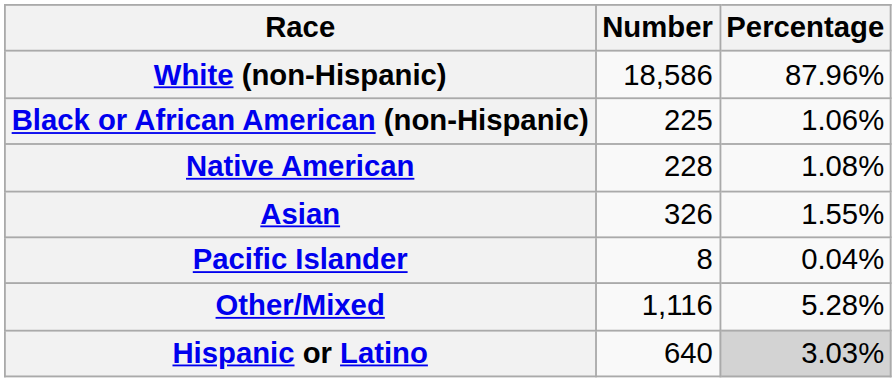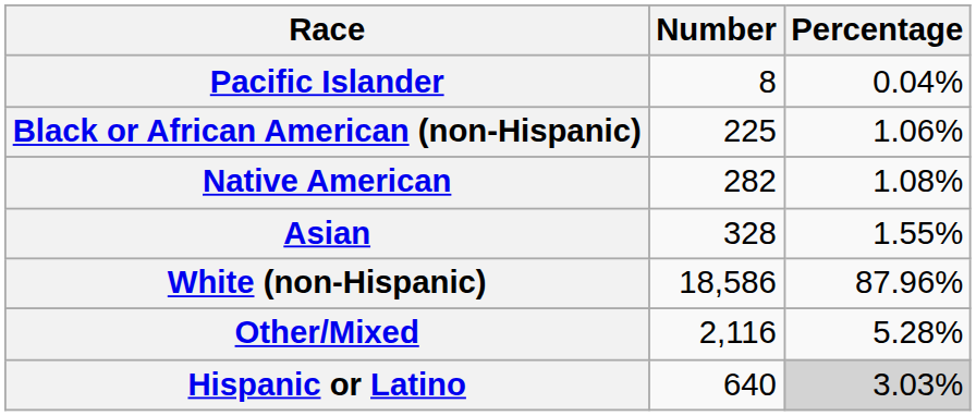rows swapped: White (non-Hispanic) <-> Pacific Islander
Native American | Number: 228 -> 282
Asian | Number: 326 -> 328
Other/Mixed | Number: 1,116 -> 2,116
